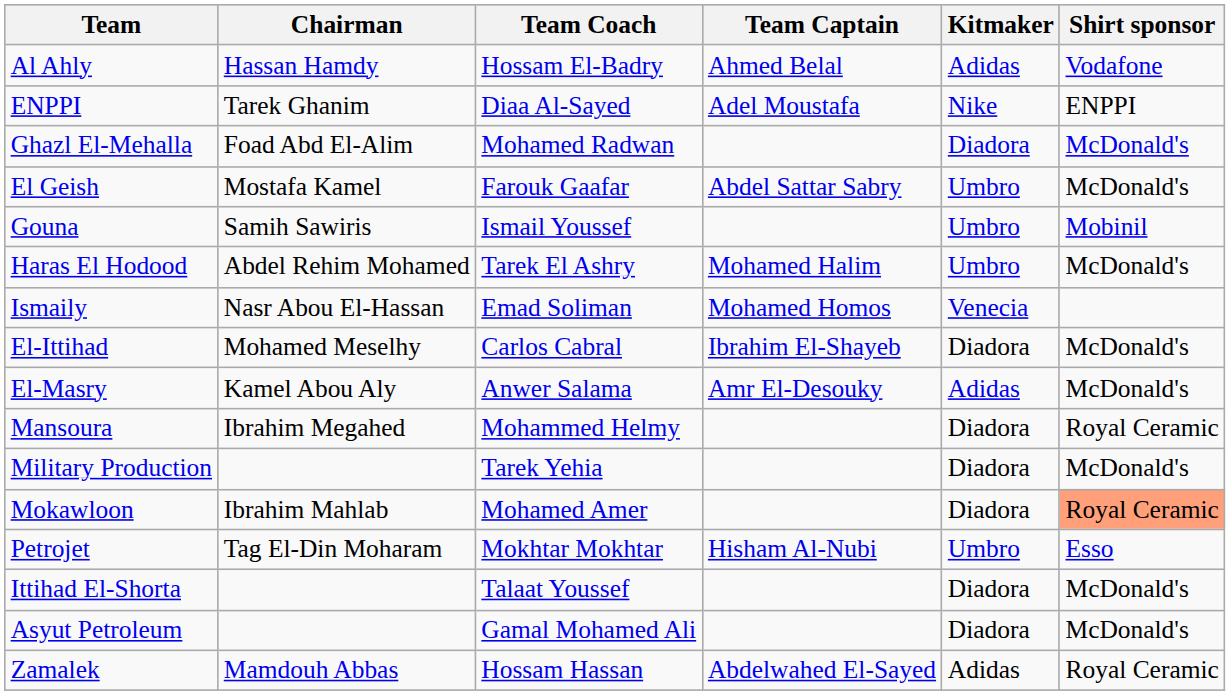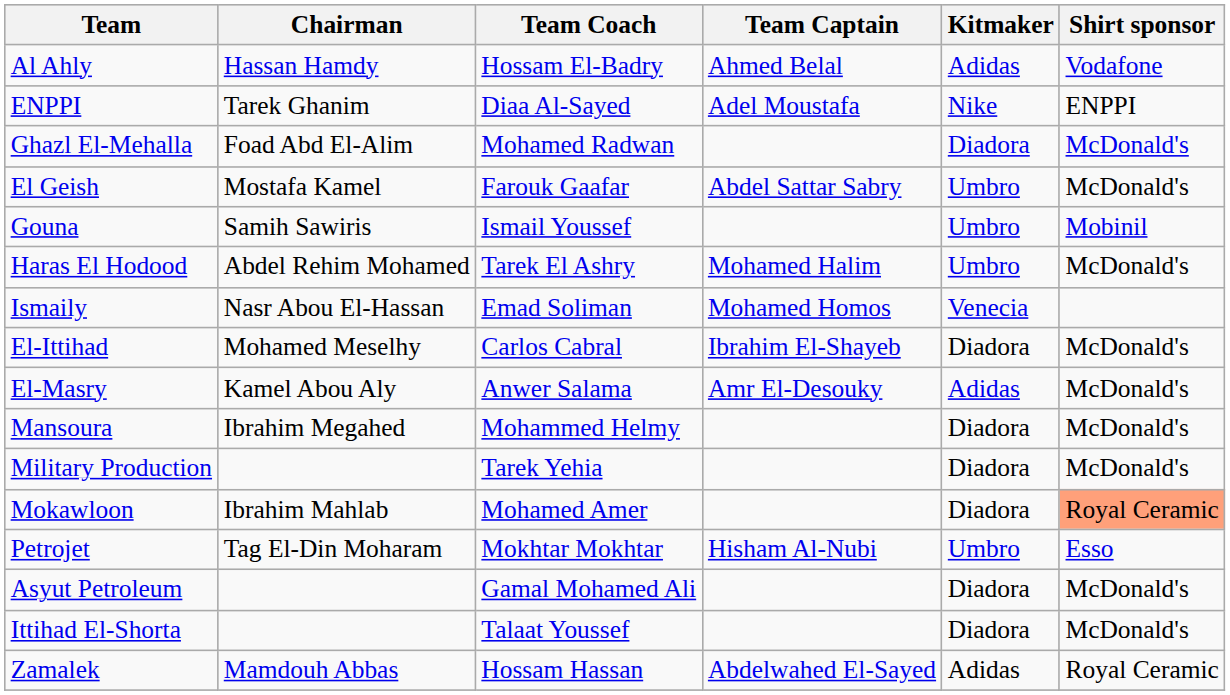Mansoura | Shirt sponsor: Royal Ceramic -> McDonald's
rows swapped: Asyut Petroleum <-> Ittihad El-Shorta
